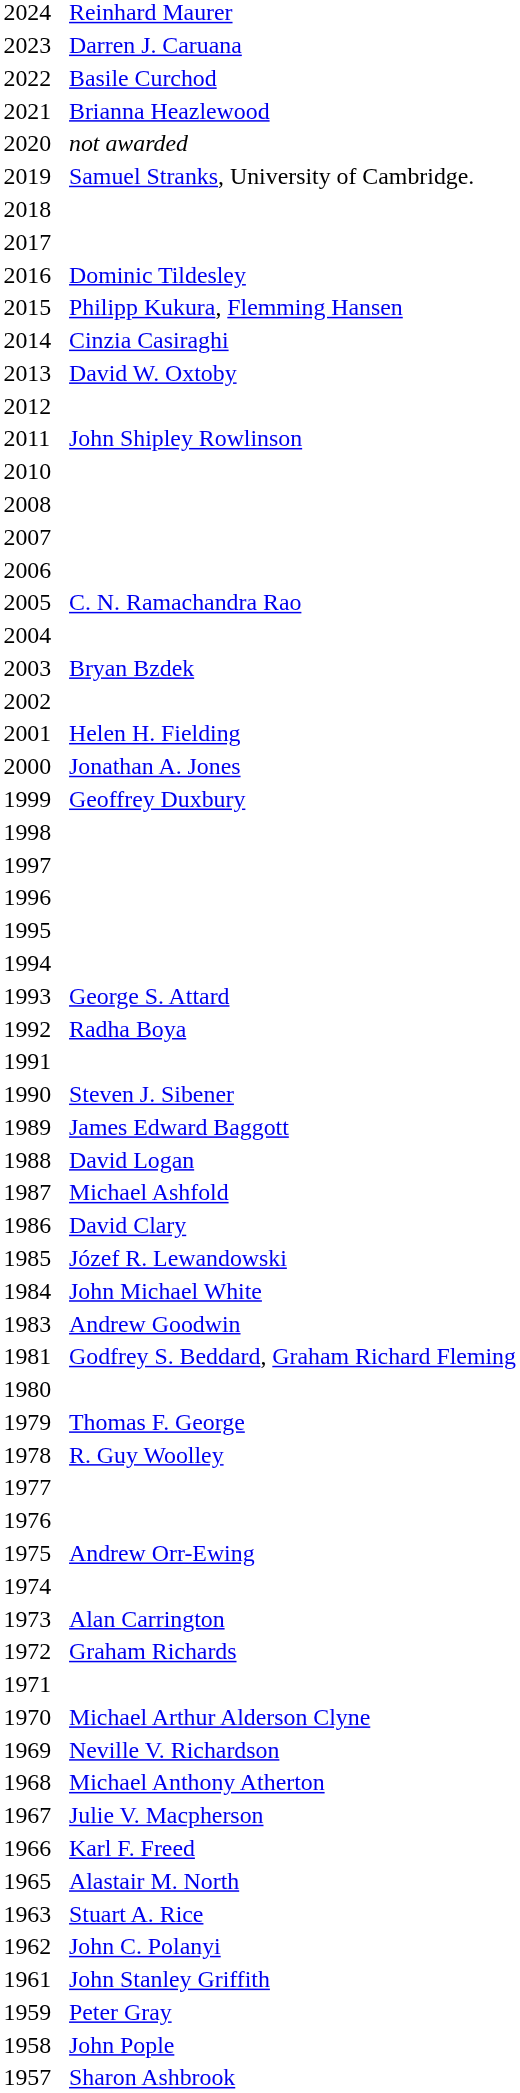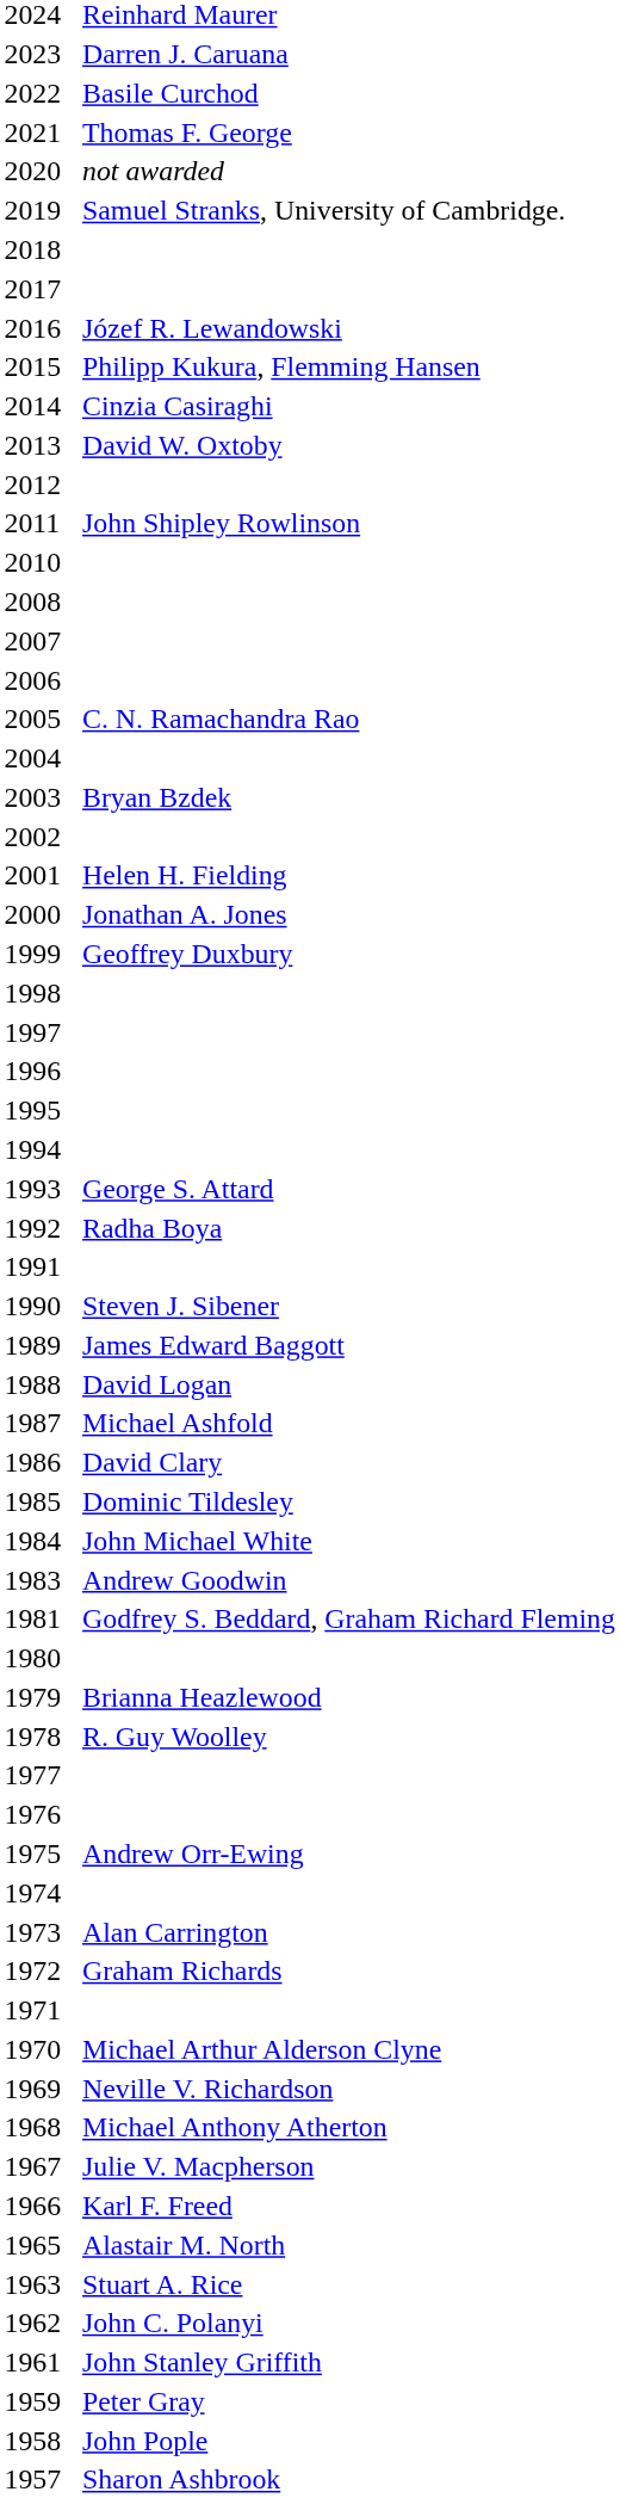2021 | column 2: Brianna Heazlewood -> Thomas F. George
2016 | column 2: Dominic Tildesley -> Józef R. Lewandowski
1985 | column 2: Józef R. Lewandowski -> Dominic Tildesley
1979 | column 2: Thomas F. George -> Brianna Heazlewood
